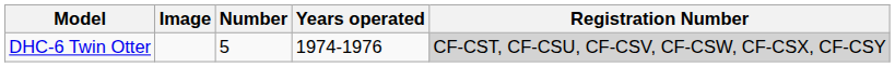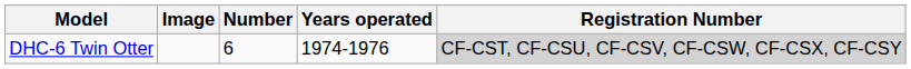DHC-6 Twin Otter | Number: 5 -> 6
